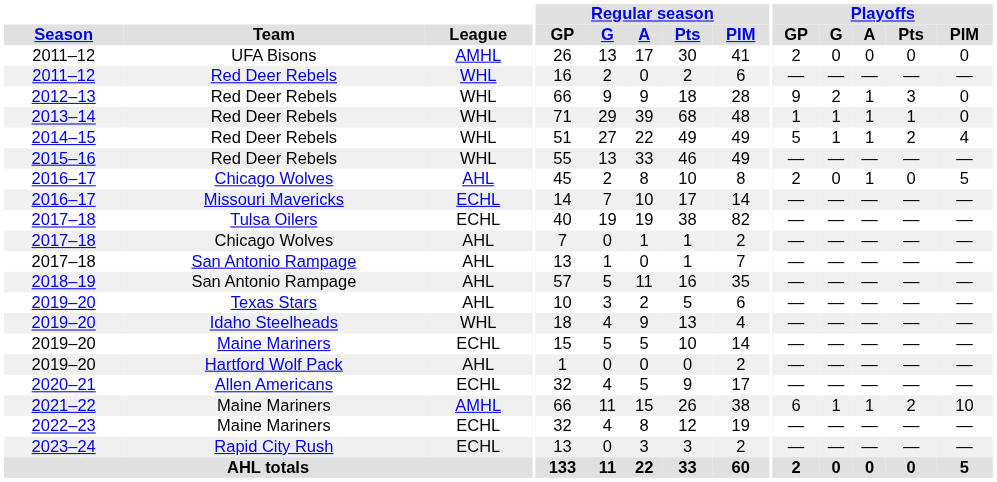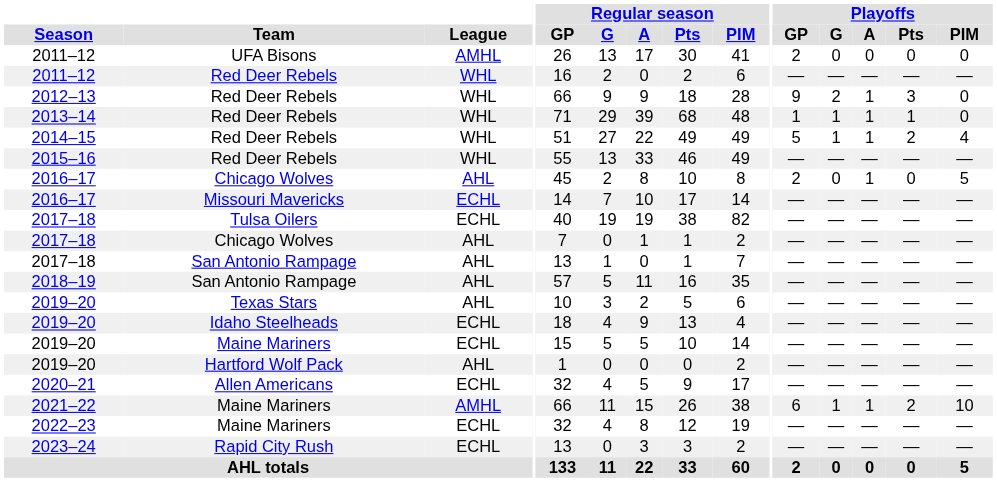2019–20 / Idaho Steelheads | League: WHL -> ECHL
